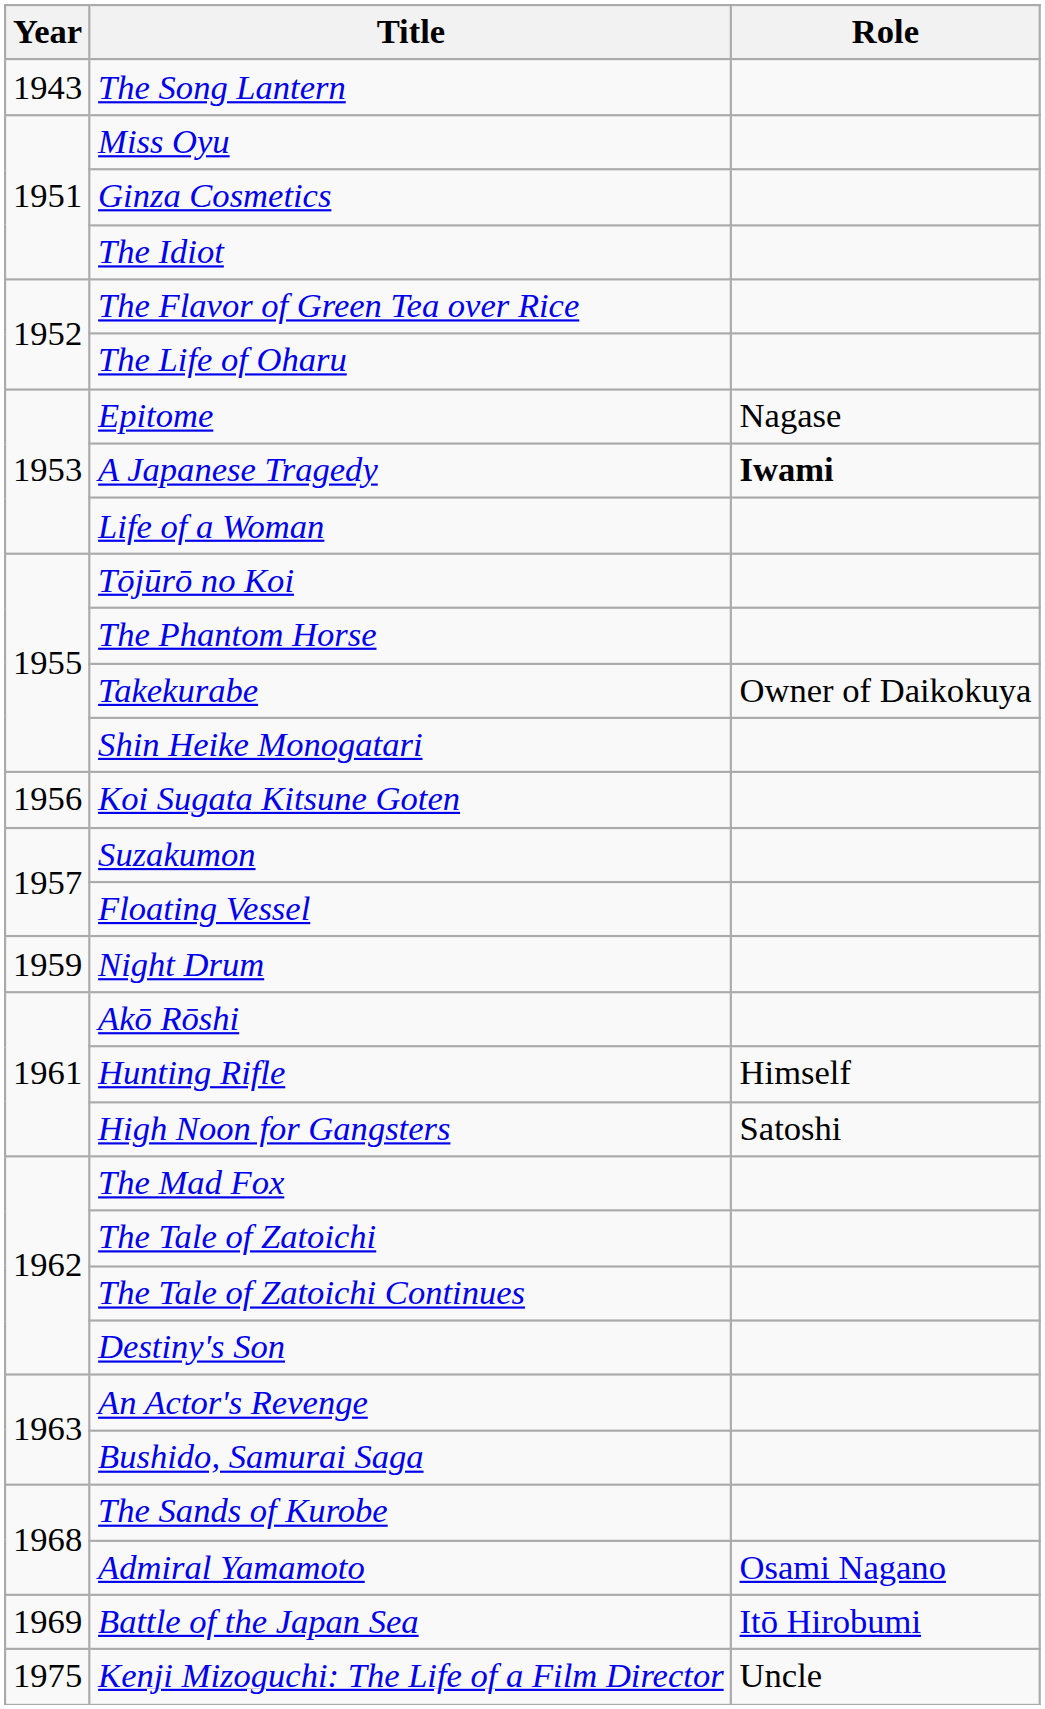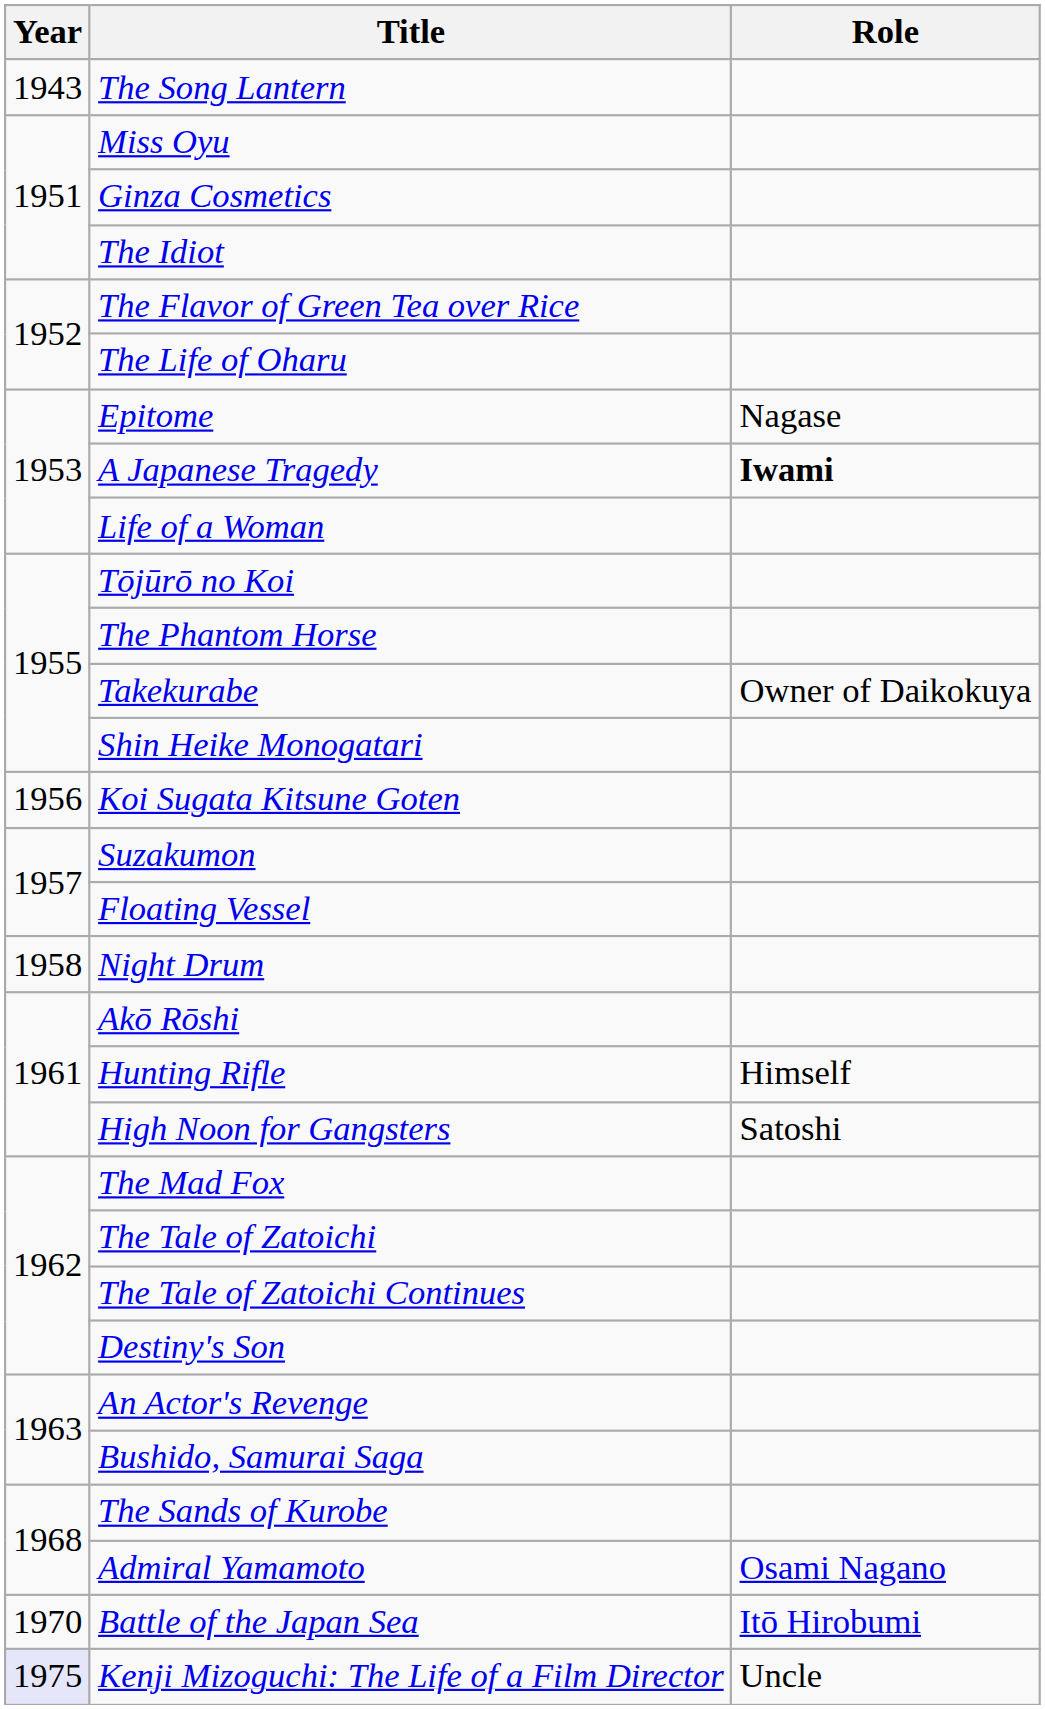Night Drum | Year: 1959 -> 1958
Battle of the Japan Sea | Year: 1969 -> 1970
Kenji Mizoguchi: The Life of a Film Director | Year: no background -> lavender background
